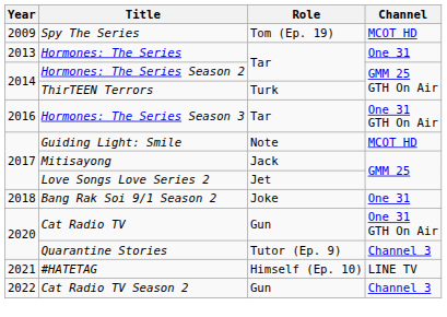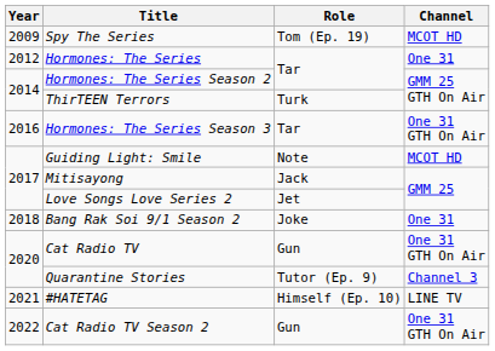Hormones: The Series | Year: 2013 -> 2012
Cat Radio TV Season 2 | Channel: Channel 3 -> One 31 GTH On Air
